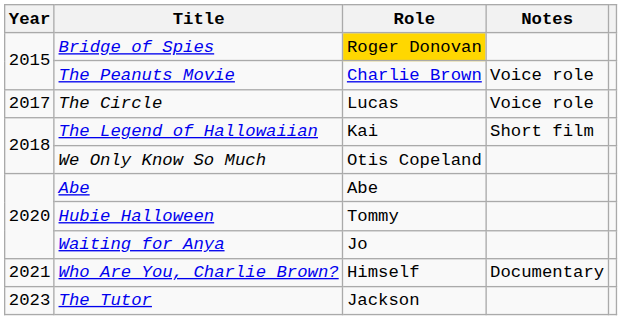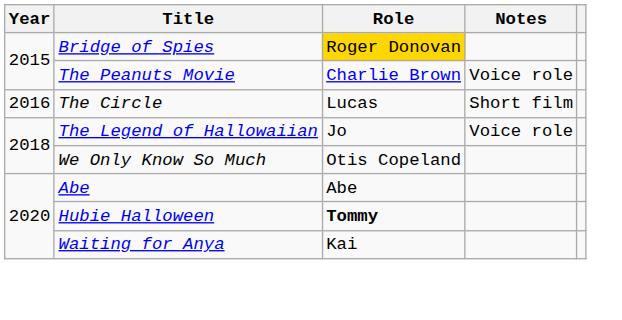The Circle | Year: 2017 -> 2016
The Circle | Notes: Voice role -> Short film
The Legend of Hallowaiian | Role: Kai -> Jo
The Legend of Hallowaiian | Notes: Short film -> Voice role
Hubie Halloween | Role: normal -> bold
Waiting for Anya | Role: Jo -> Kai
- row: 2021 | Who Are You, Charlie Brown? | Himself | Documentary
- row: 2023 | The Tutor | Jackson
